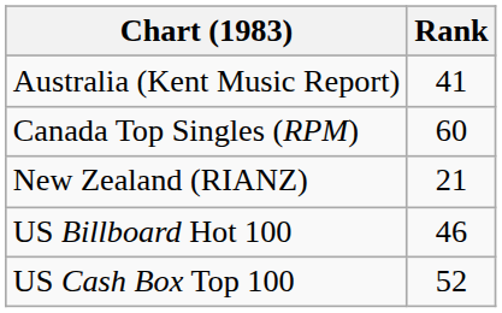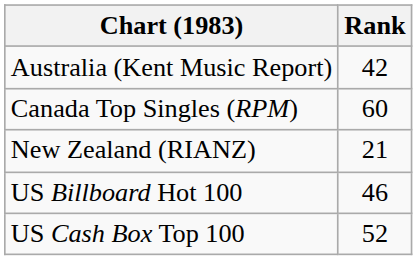Australia (Kent Music Report) | Rank: 41 -> 42
